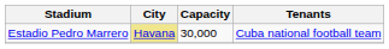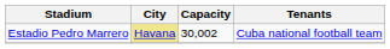Estadio Pedro Marrero | Capacity: 30,000 -> 30,002
